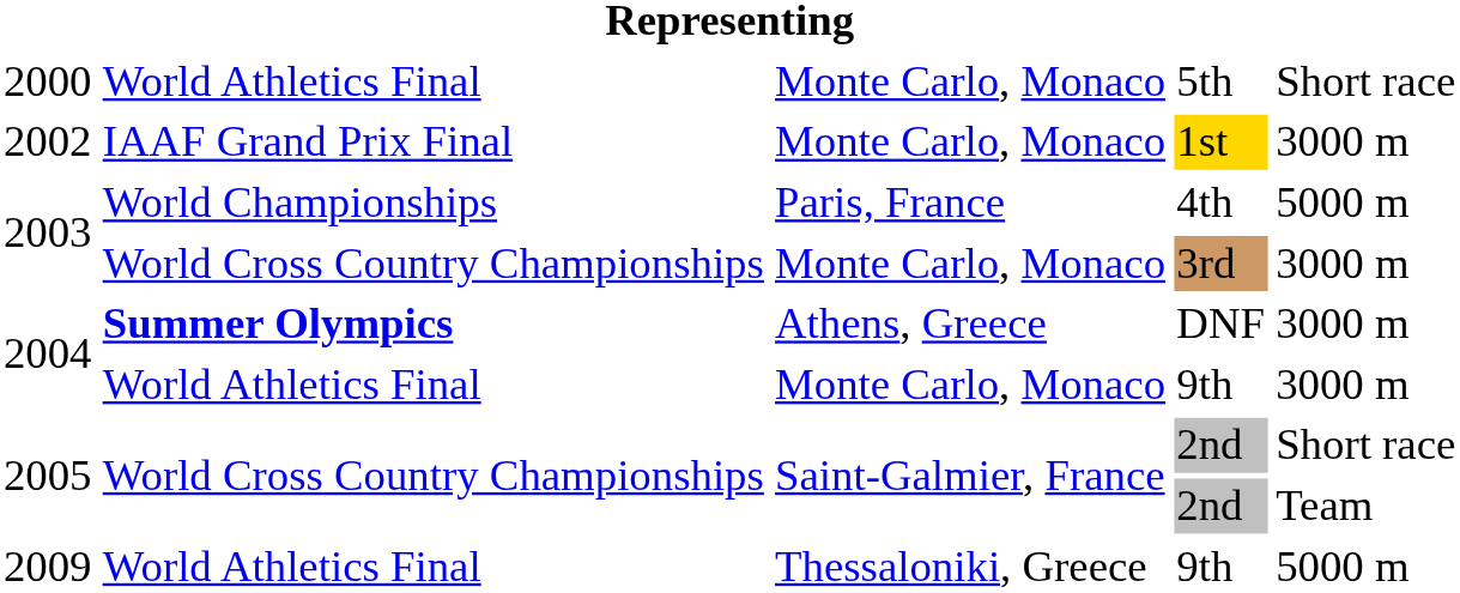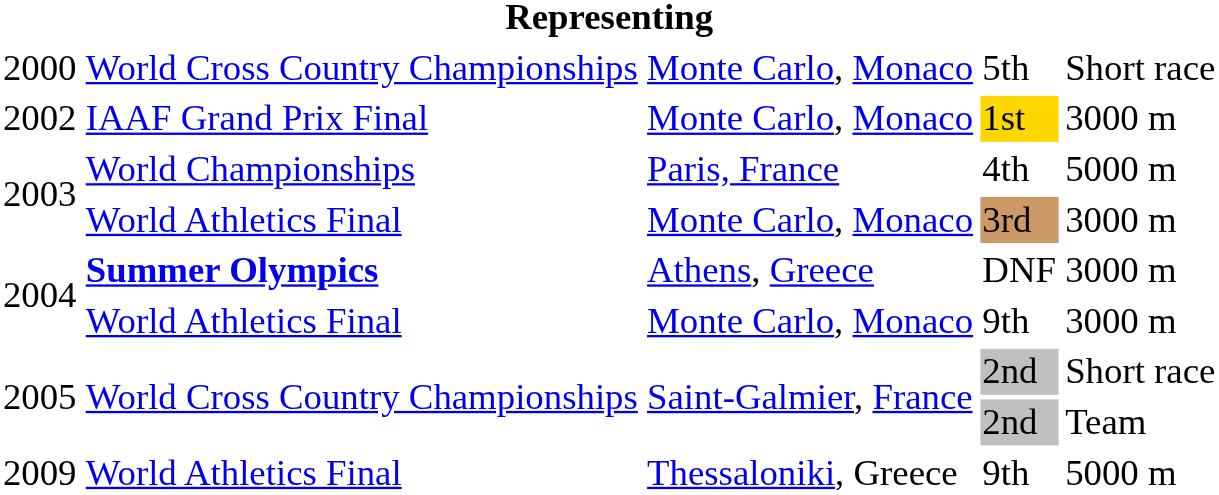5th | column 2: World Athletics Final -> World Cross Country Championships
3rd | column 2: World Cross Country Championships -> World Athletics Final
